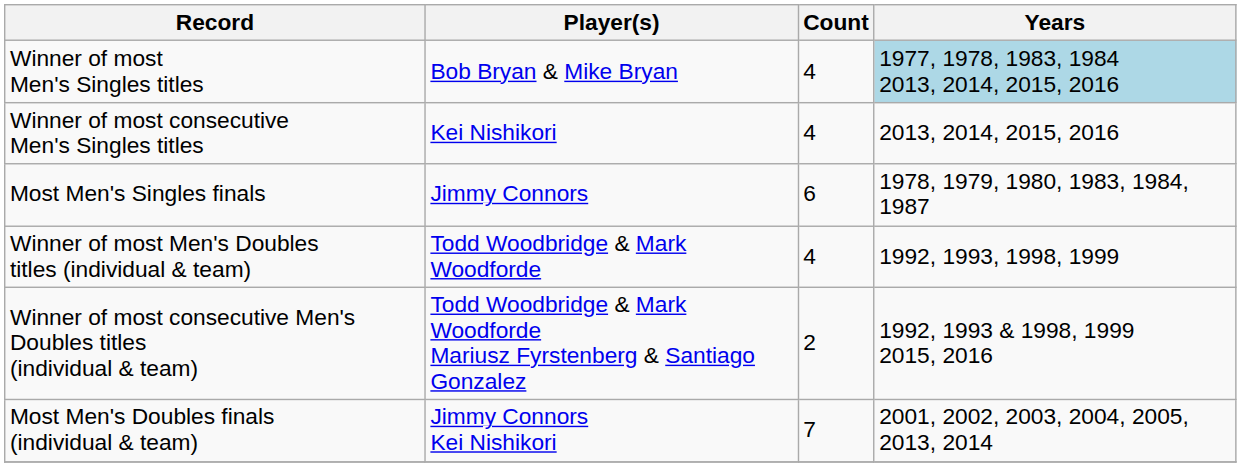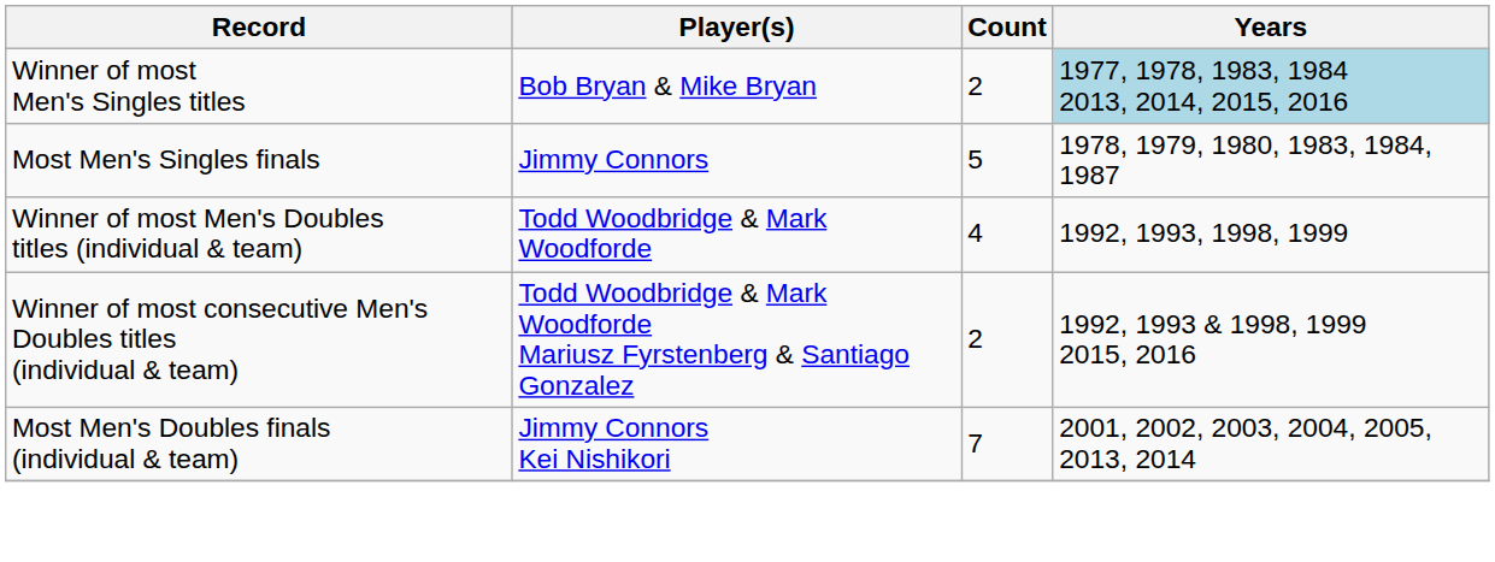Winner of most Men's Singles titles | Count: 4 -> 2
- row: Winner of most consecutive Men's Singles titles | Kei Nishikori | 4 | 2013, 2014, 2015, 2016
Most Men's Singles finals | Count: 6 -> 5
